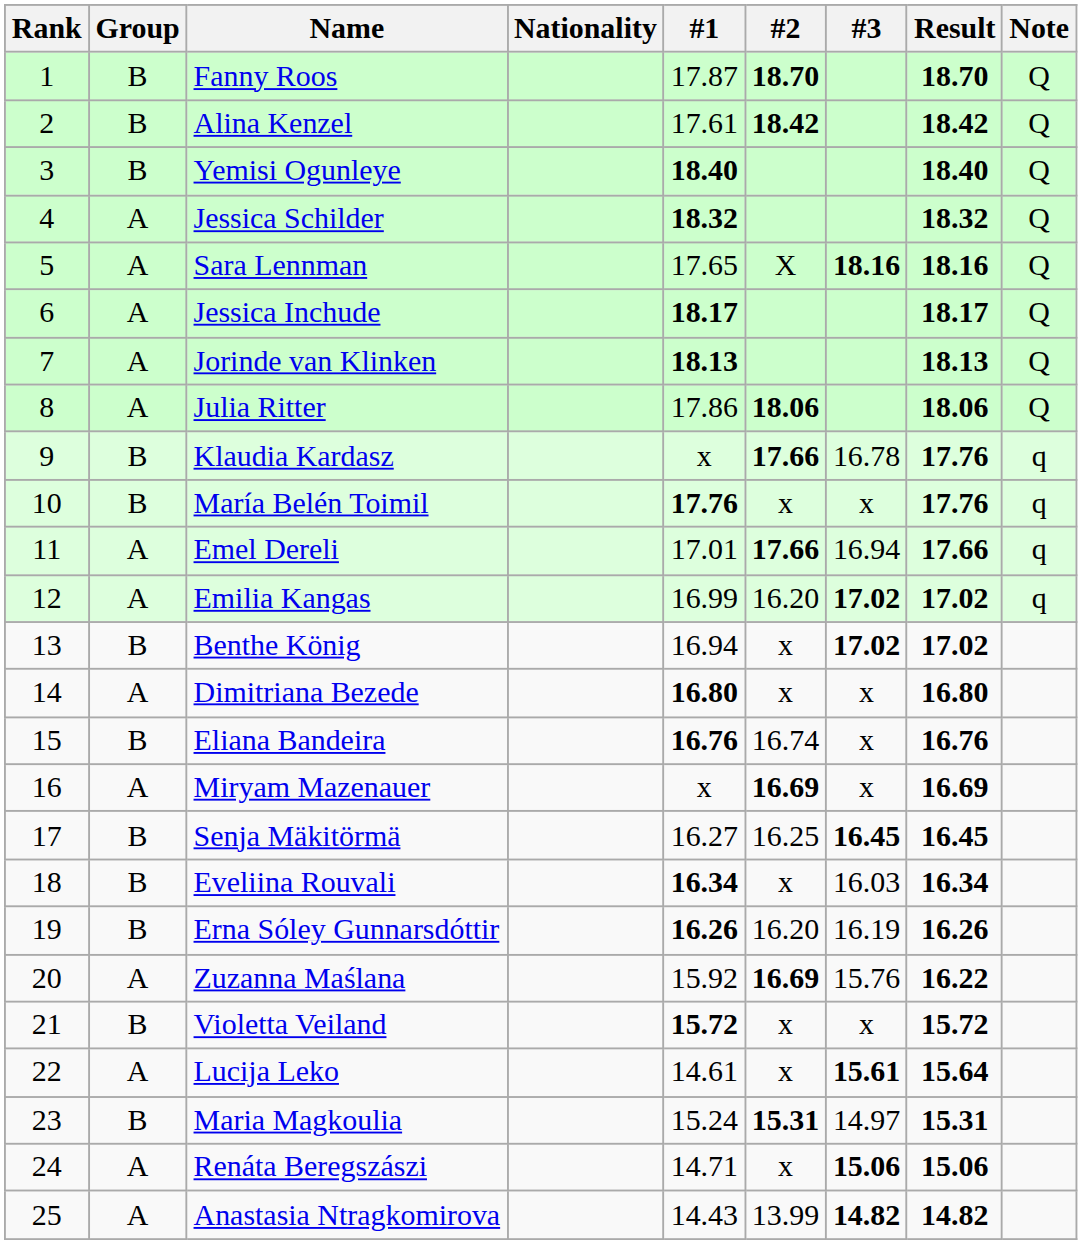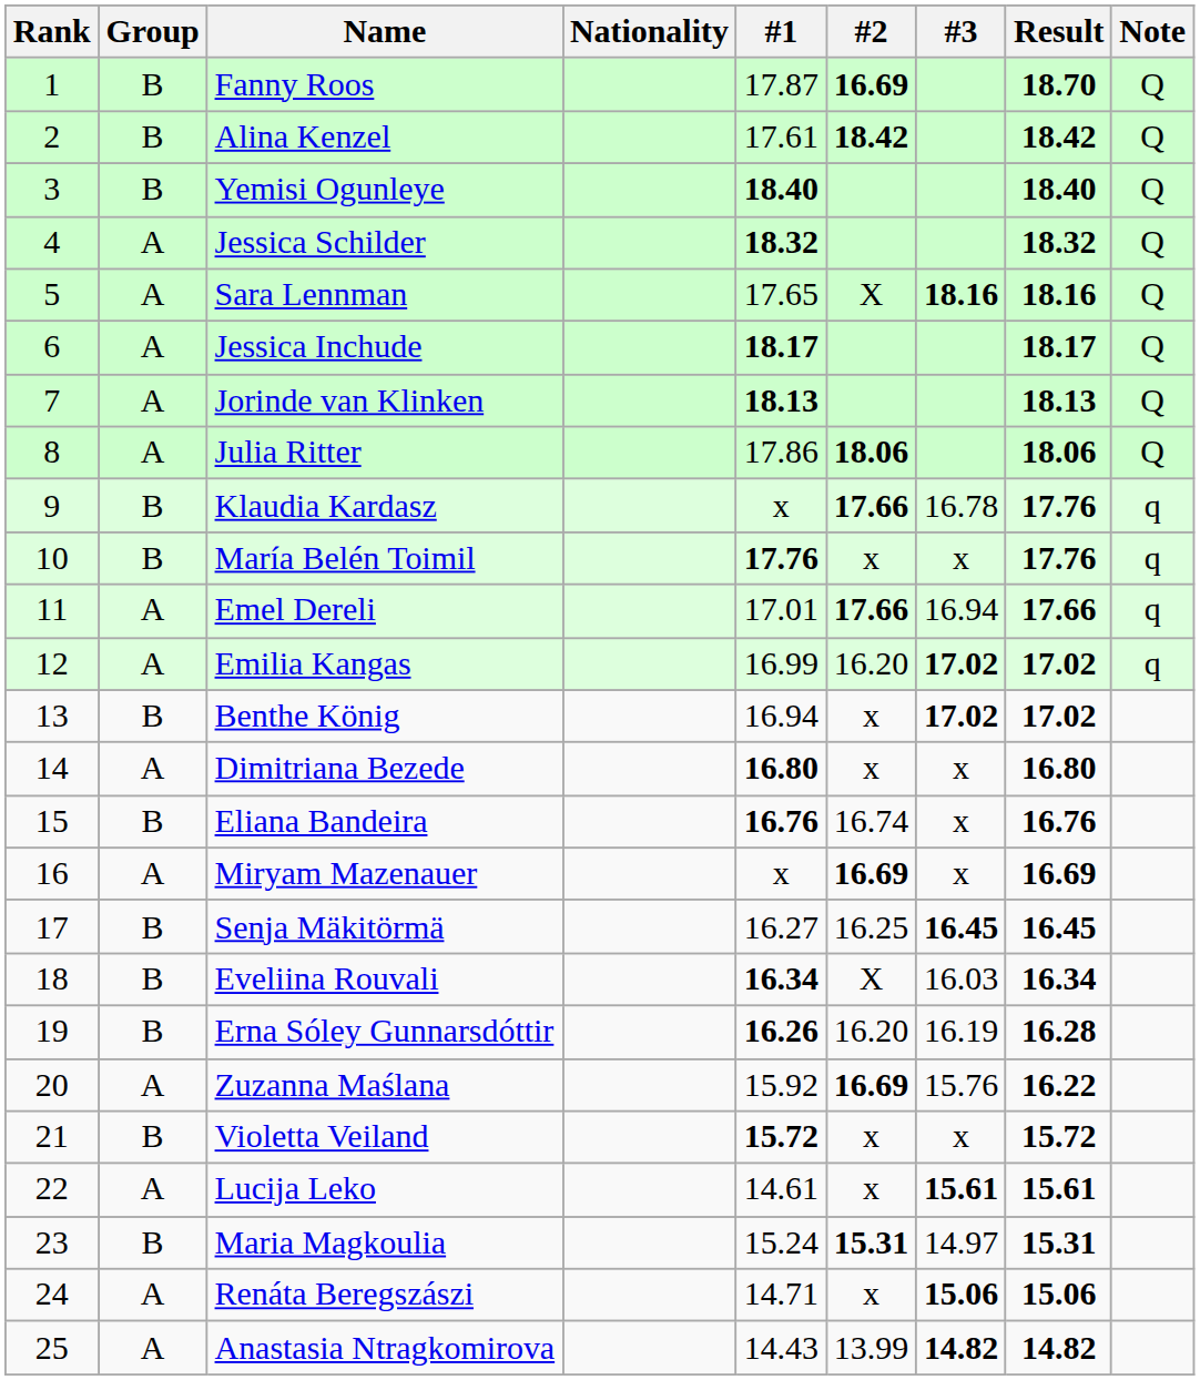Fanny Roos | #2: 18.70 -> 16.69
Eveliina Rouvali | #2: x -> X
Erna Sóley Gunnarsdóttir | Result: 16.26 -> 16.28
Lucija Leko | Result: 15.64 -> 15.61
